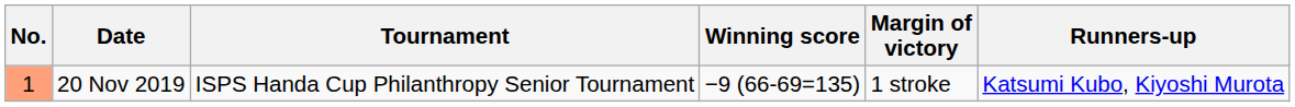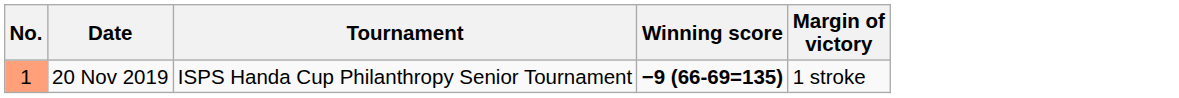- column: Runners-up | Katsumi Kubo, Kiyoshi Murota
20 Nov 2019 | Winning score: normal -> bold
